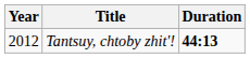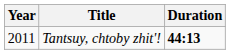Tantsuy, chtoby zhit'! | Year: 2012 -> 2011
